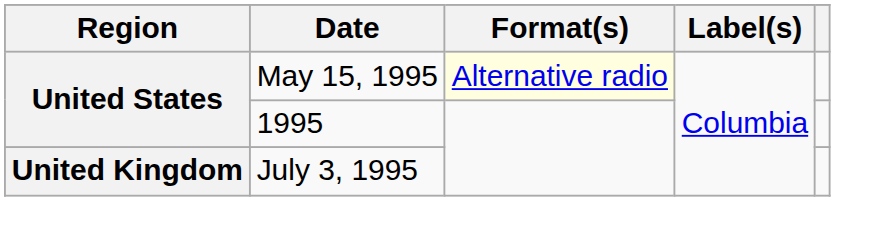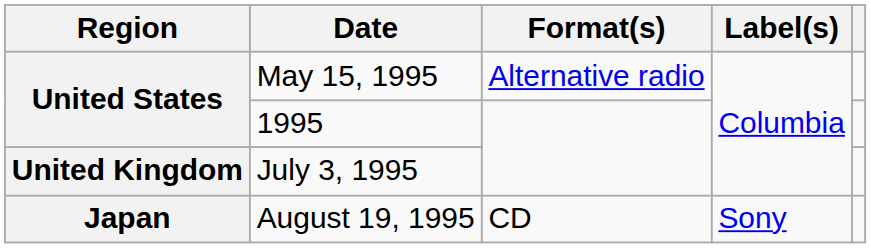May 15, 1995 | Format(s): lightyellow background -> no background
+ row: Japan | August 19, 1995 | CD | Sony
